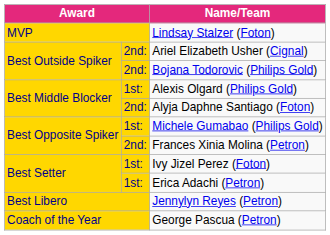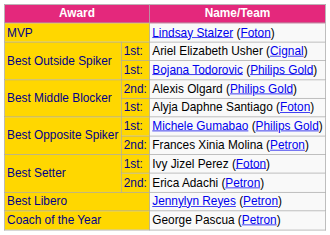Ariel Elizabeth Usher (Cignal) | column 2: 2nd: -> 1st:
Bojana Todorovic (Philips Gold) | column 2: 2nd: -> 1st:
Alexis Olgard (Philips Gold) | column 2: 1st: -> 2nd:
Alyja Daphne Santiago (Foton) | column 2: 2nd: -> 1st:
Erica Adachi (Petron) | column 2: 1st: -> 2nd:
